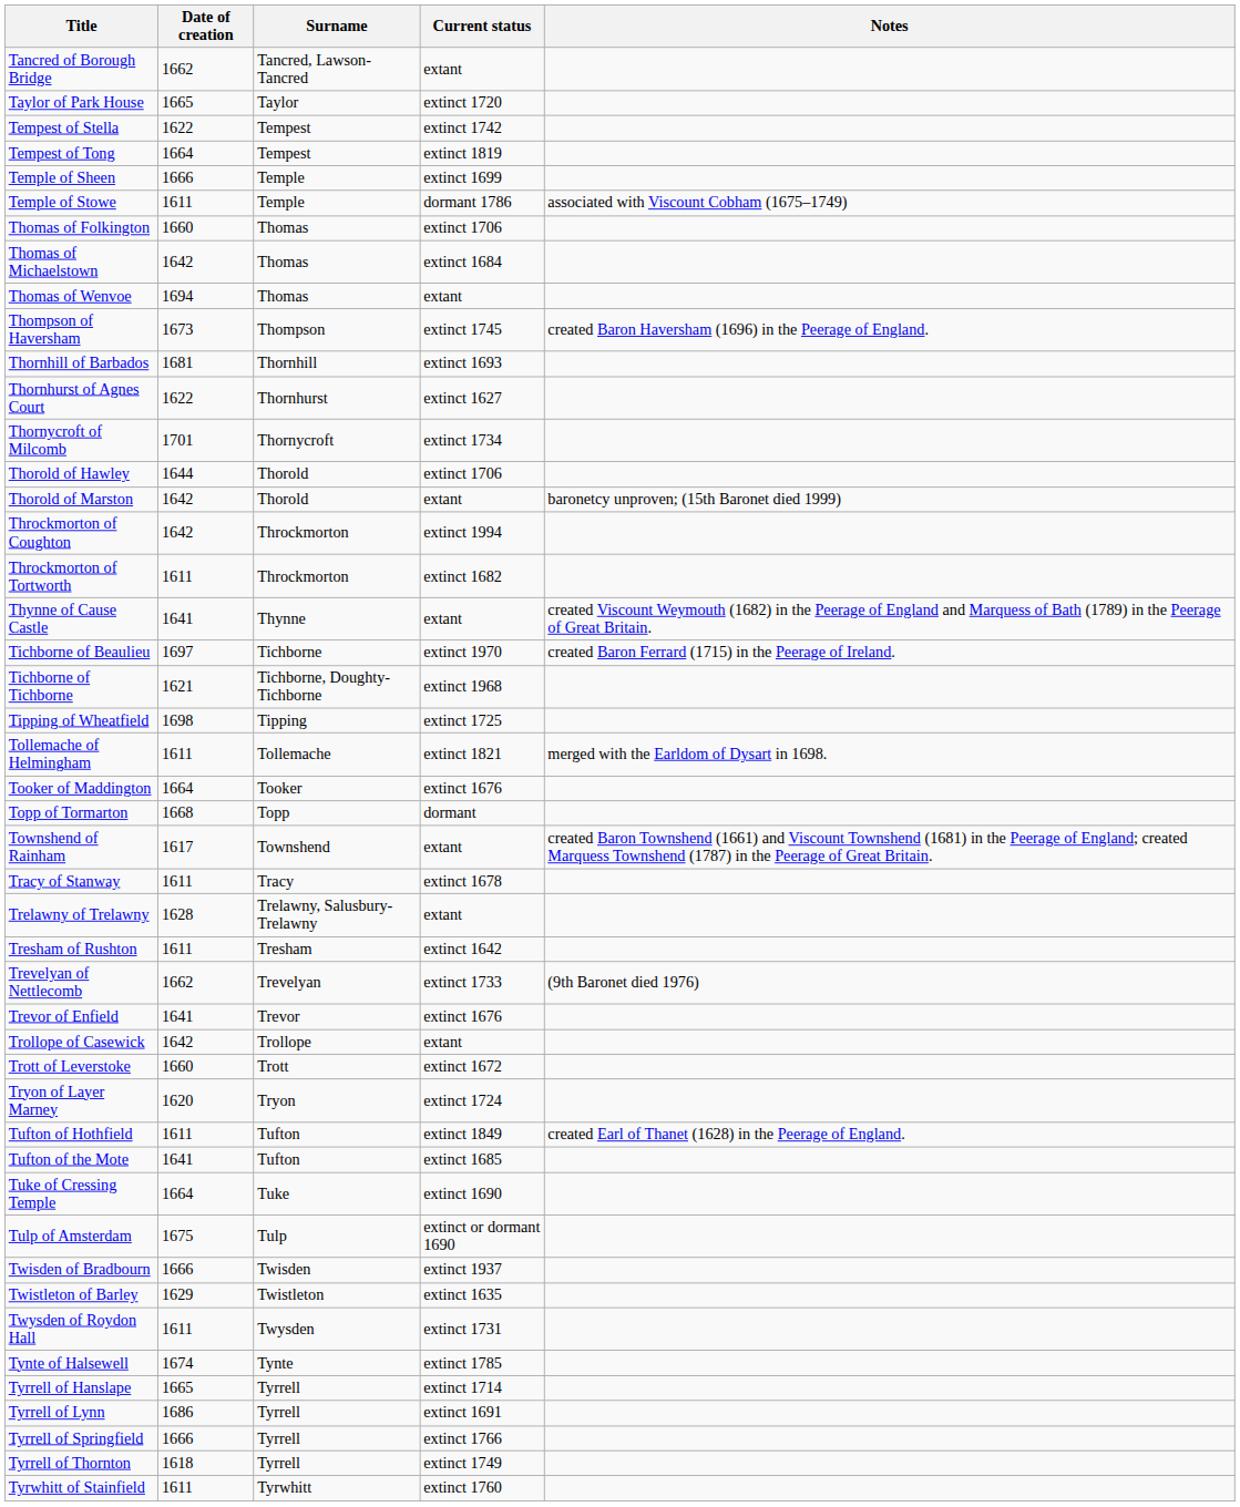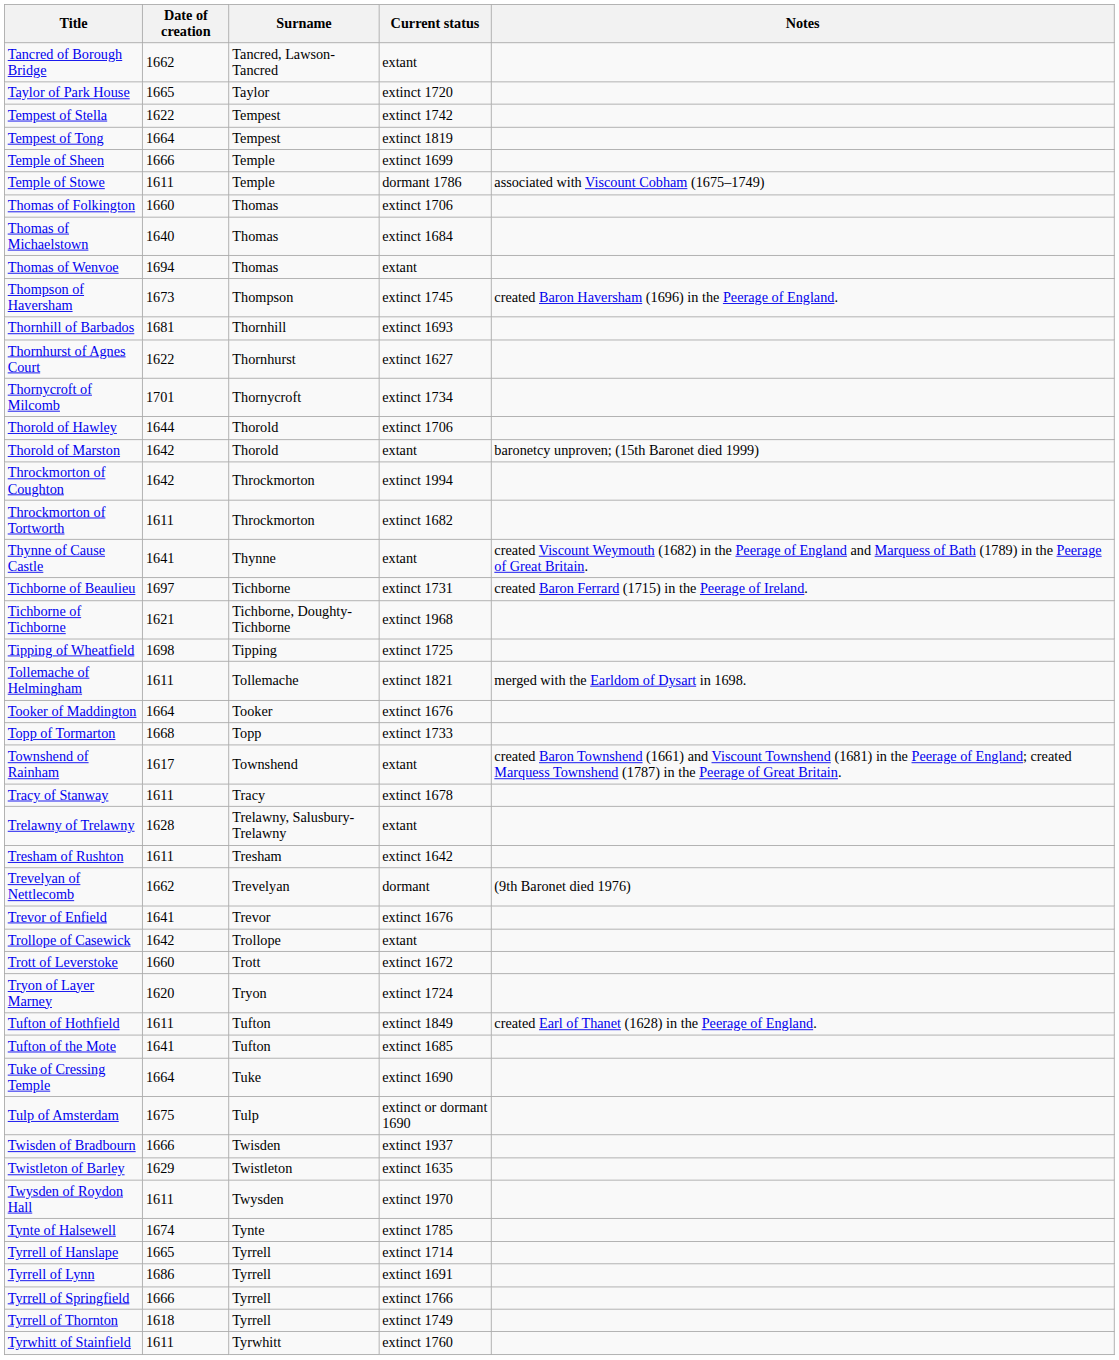Thomas of Michaelstown | Date of creation: 1642 -> 1640
Tichborne of Beaulieu | Current status: extinct 1970 -> extinct 1731
Topp of Tormarton | Current status: dormant -> extinct 1733
Trevelyan of Nettlecomb | Current status: extinct 1733 -> dormant
Twysden of Roydon Hall | Current status: extinct 1731 -> extinct 1970
